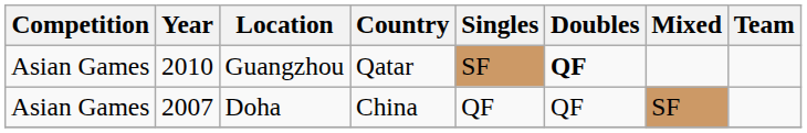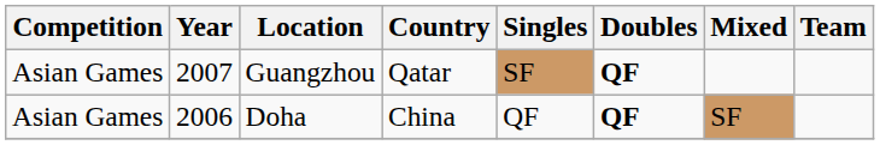Guangzhou | Year: 2010 -> 2007
Doha | Year: 2007 -> 2006
Doha | Doubles: normal -> bold
